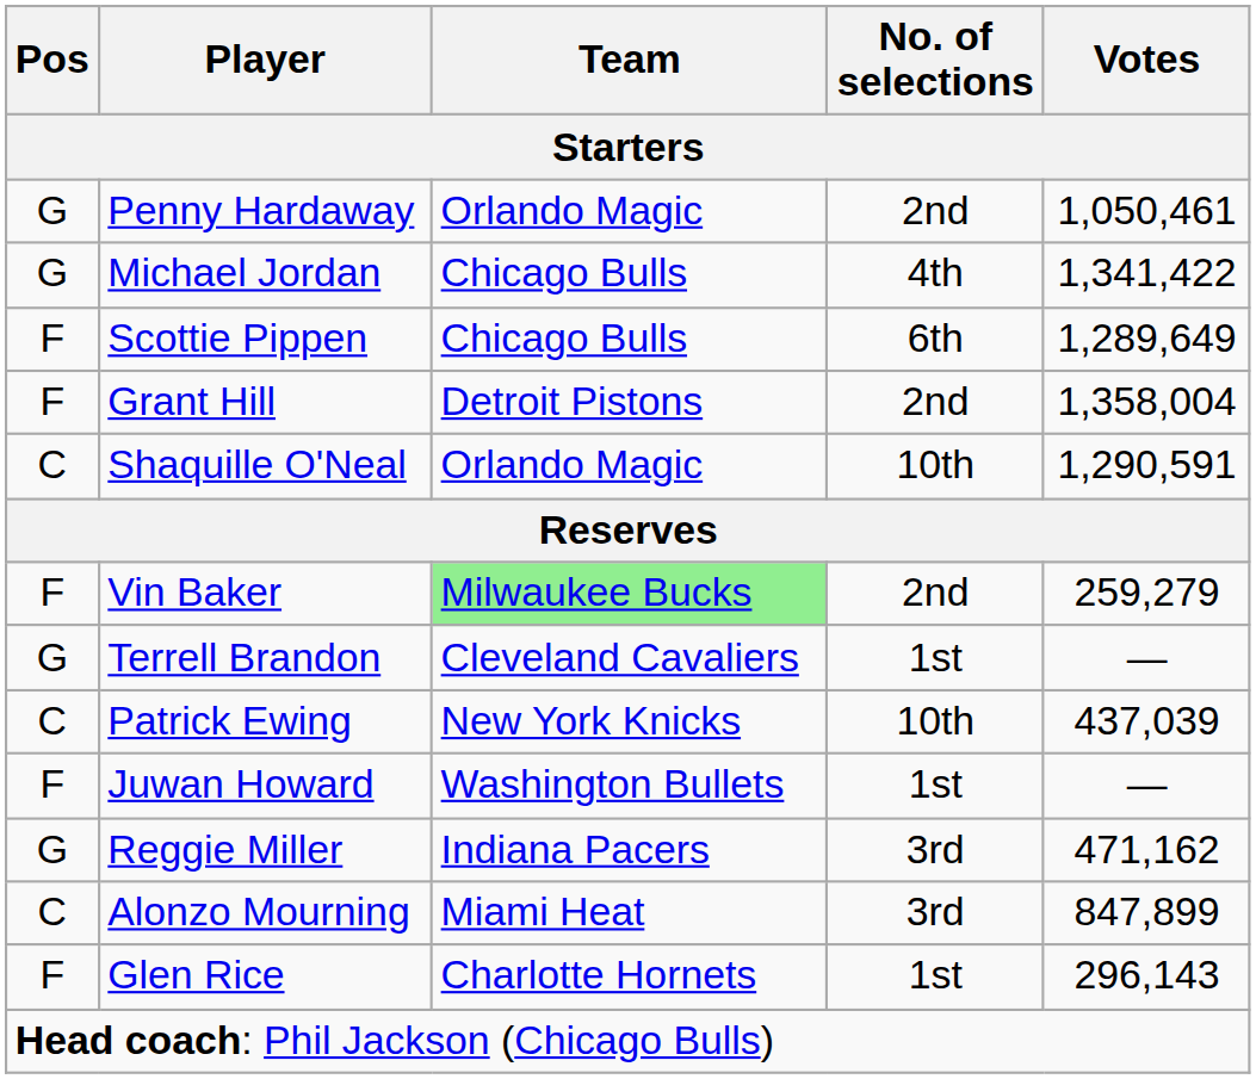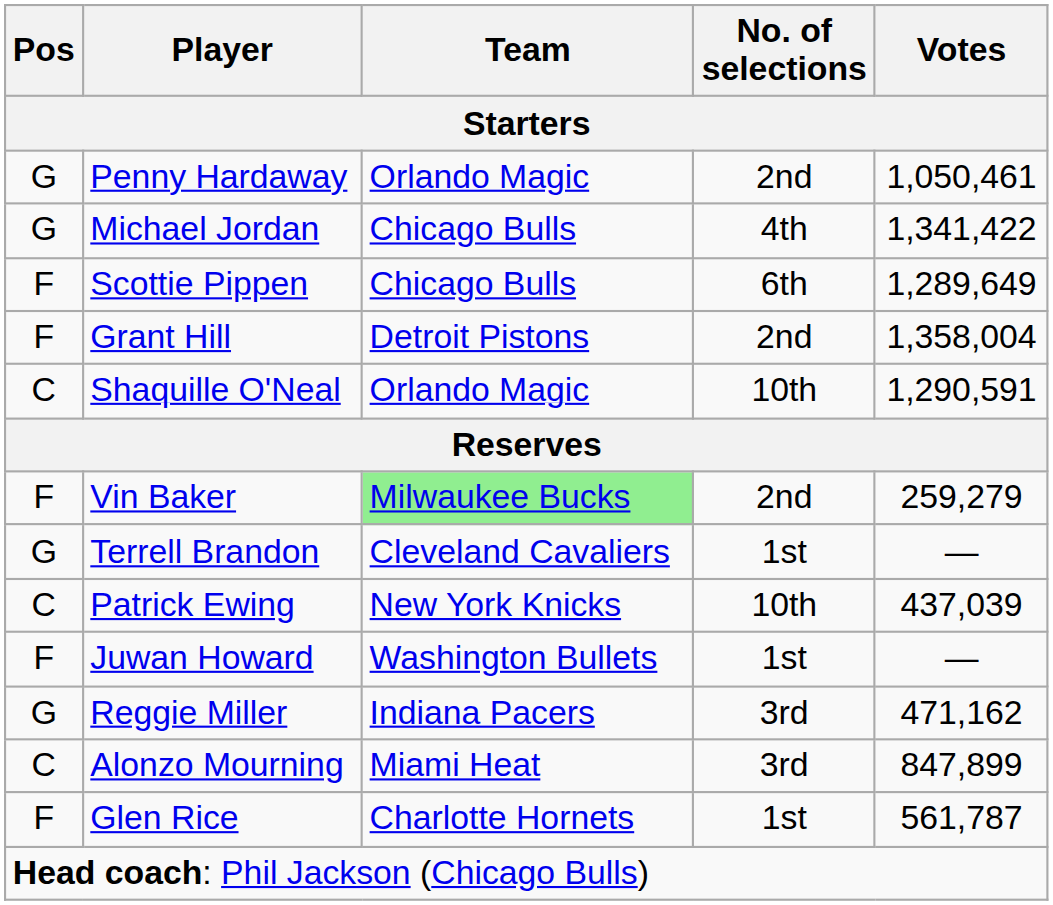Glen Rice | Votes: 296,143 -> 561,787
